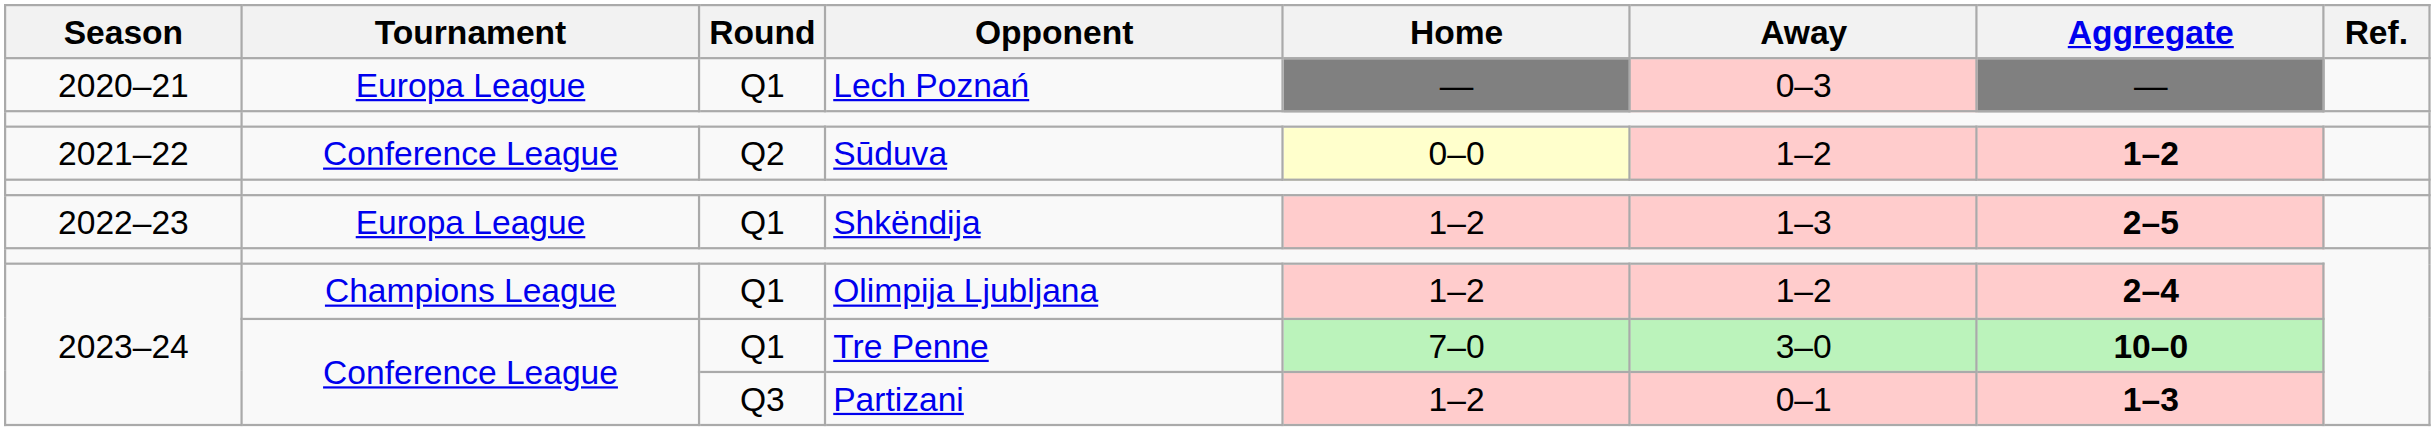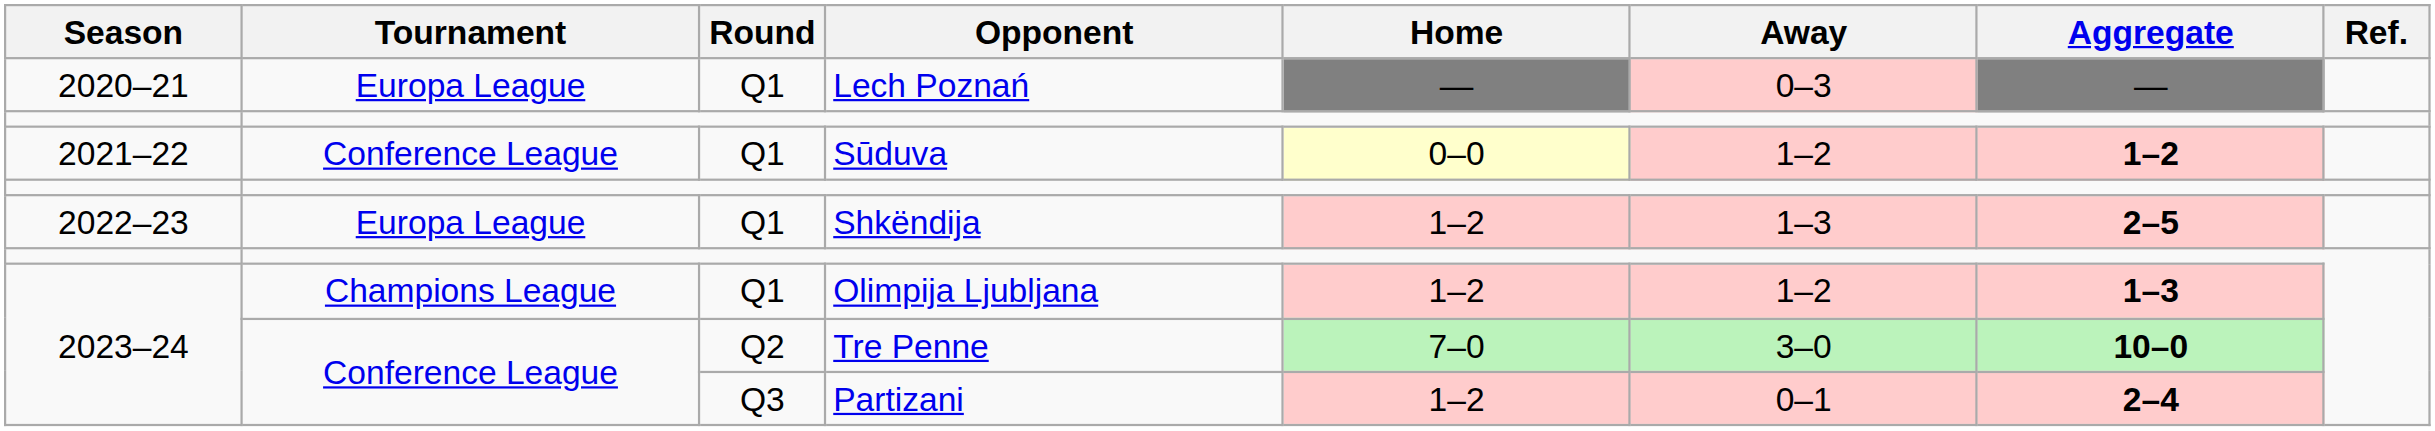Sūduva | Round: Q2 -> Q1
Olimpija Ljubljana | Aggregate: 2–4 -> 1–3
Tre Penne | Round: Q1 -> Q2
Partizani | Aggregate: 1–3 -> 2–4
